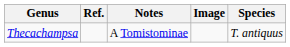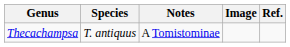columns swapped: Species <-> Ref.
